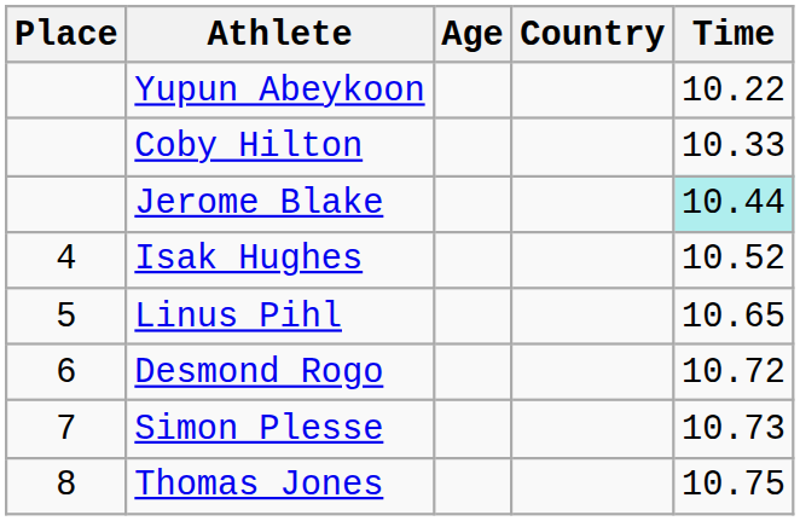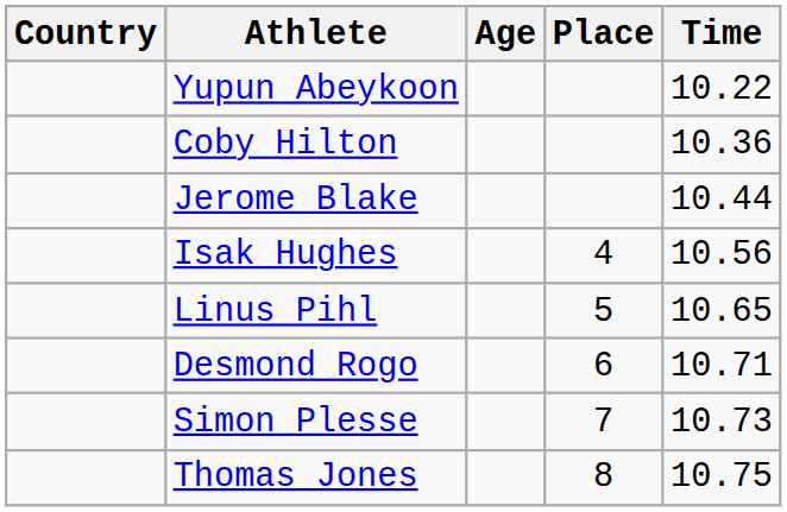columns swapped: Place <-> Country
Coby Hilton | Time: 10.33 -> 10.36
Jerome Blake | Time: paleturquoise background -> no background
Isak Hughes | Time: 10.52 -> 10.56
Desmond Rogo | Time: 10.72 -> 10.71
